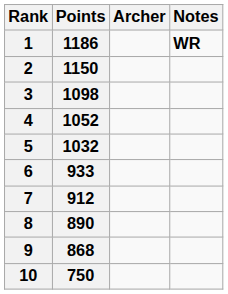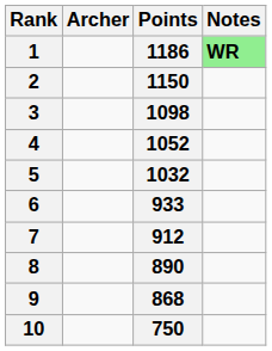columns swapped: Archer <-> Points
1 | Notes: no background -> lightgreen background
